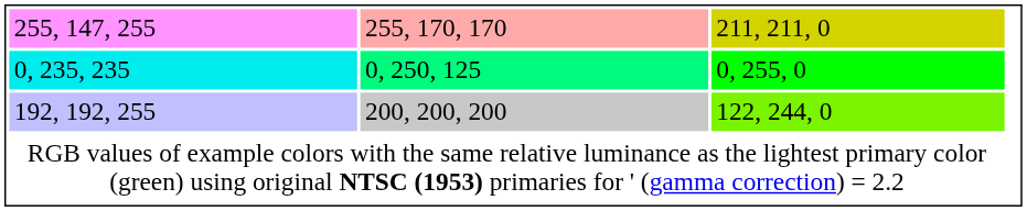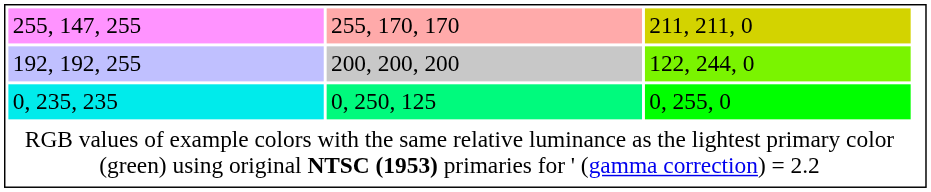rows swapped: 192, 192, 255 <-> 0, 235, 235
